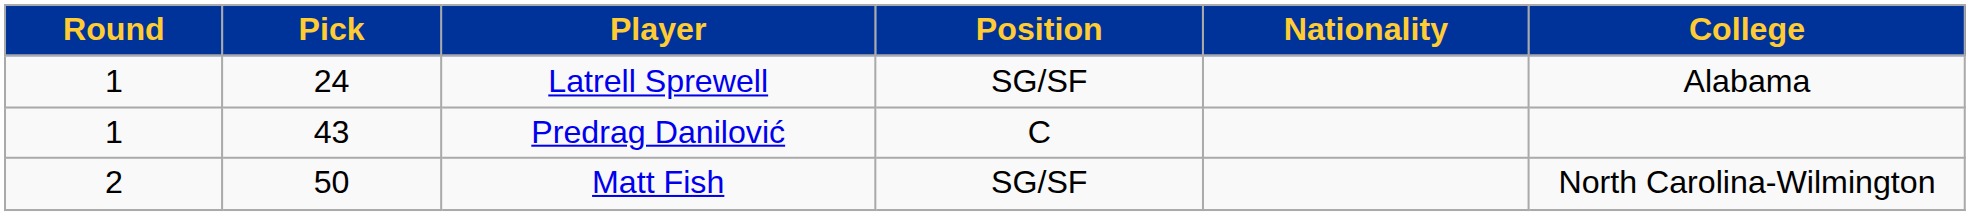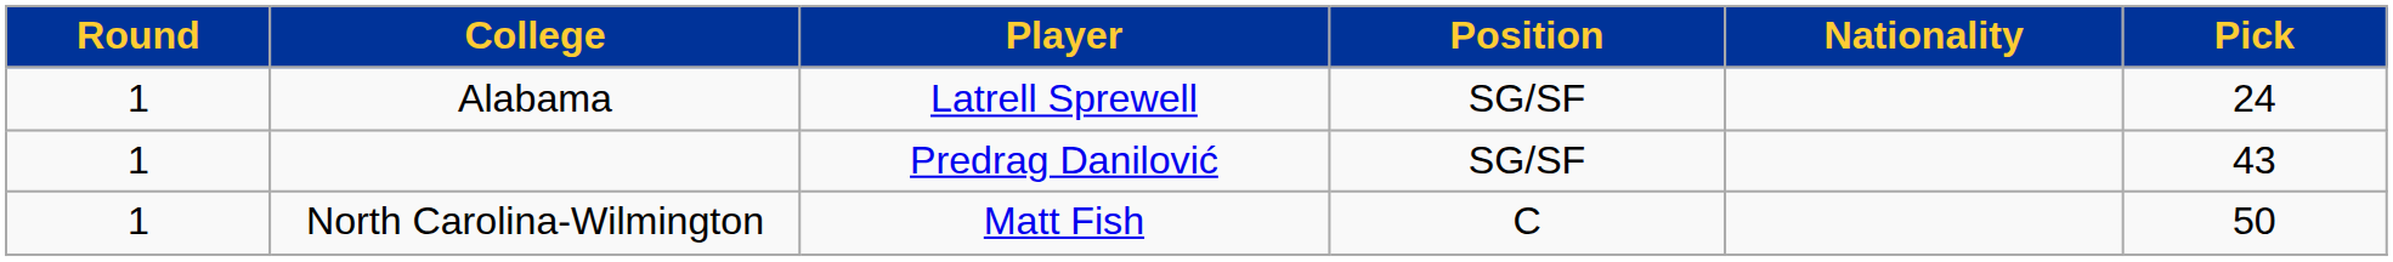columns swapped: Pick <-> College
Predrag Danilović | Position: C -> SG/SF
Matt Fish | Round: 2 -> 1
Matt Fish | Position: SG/SF -> C
